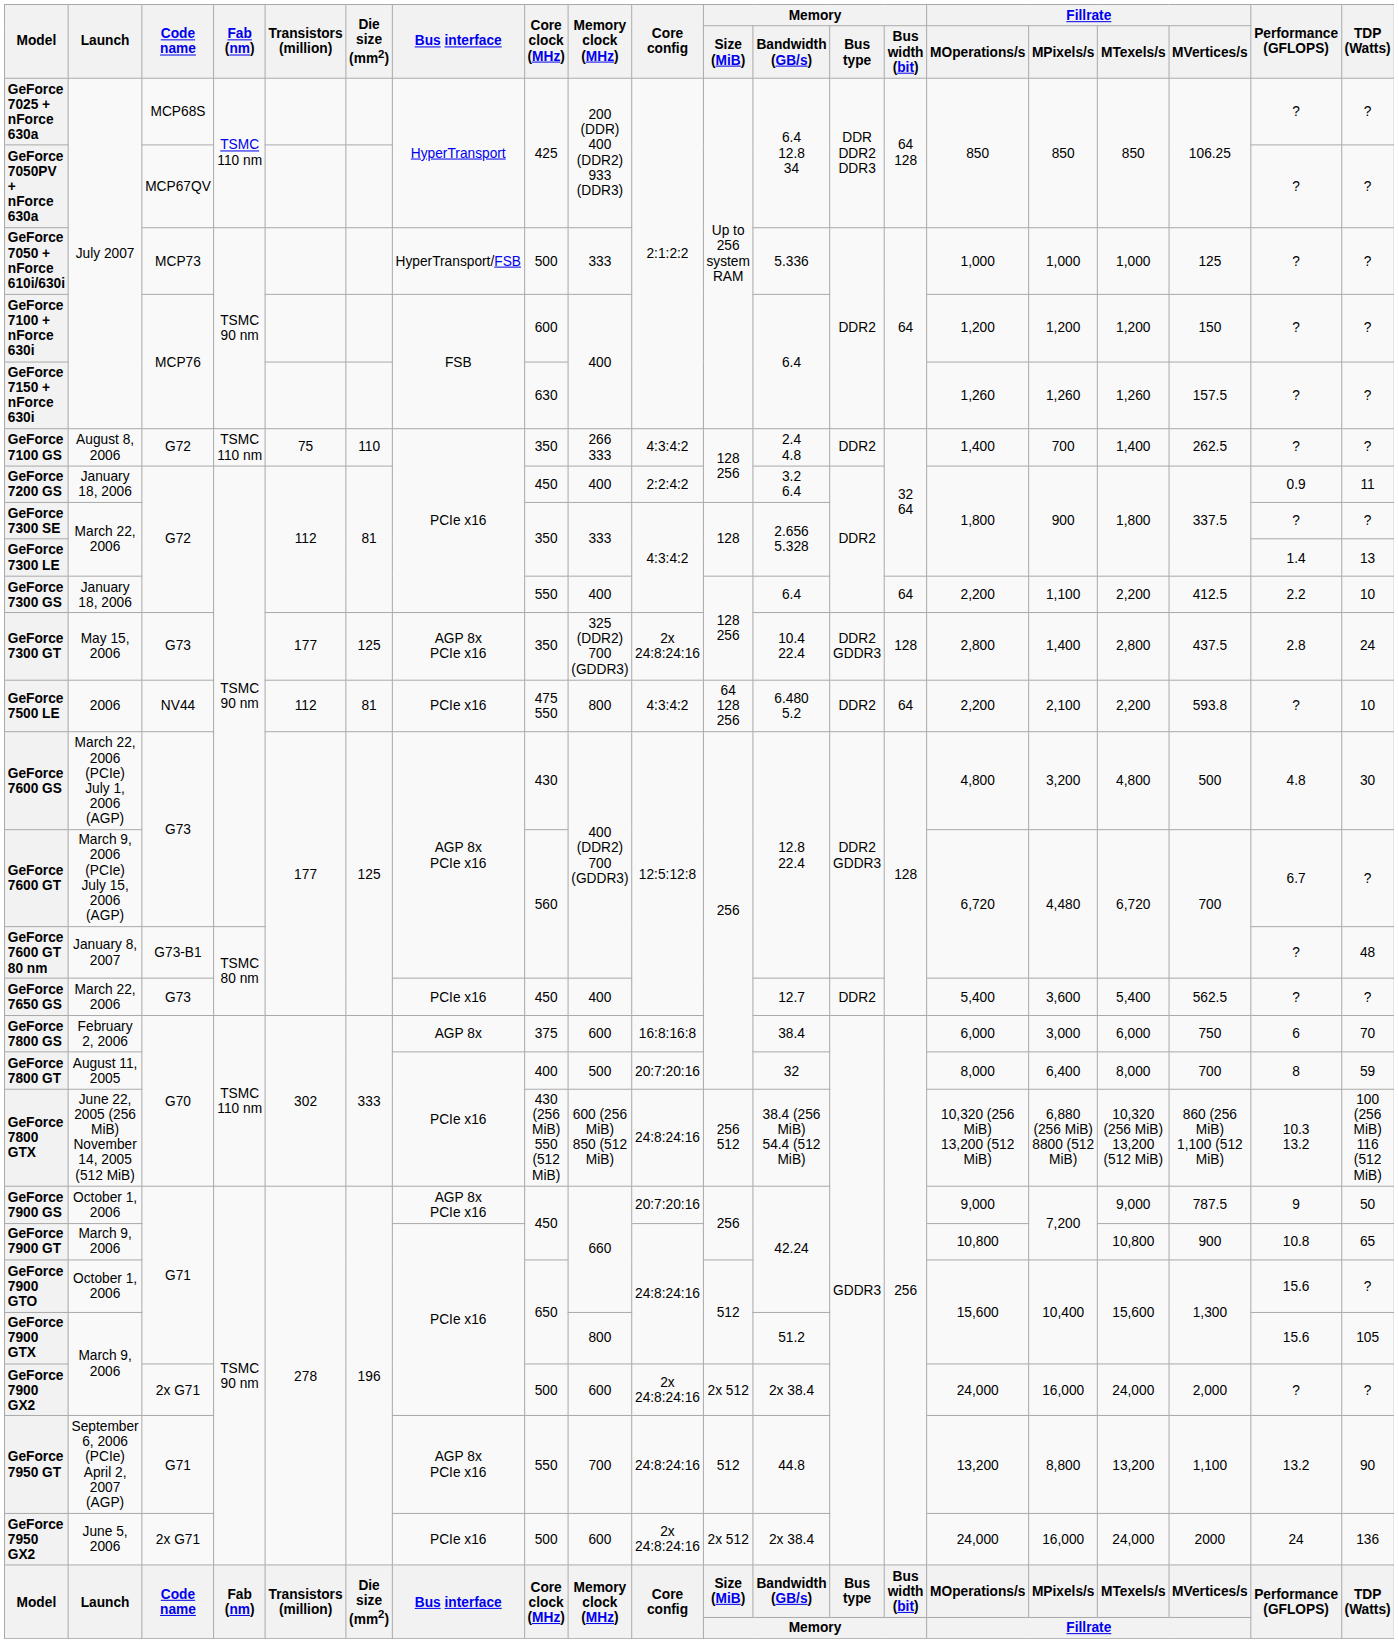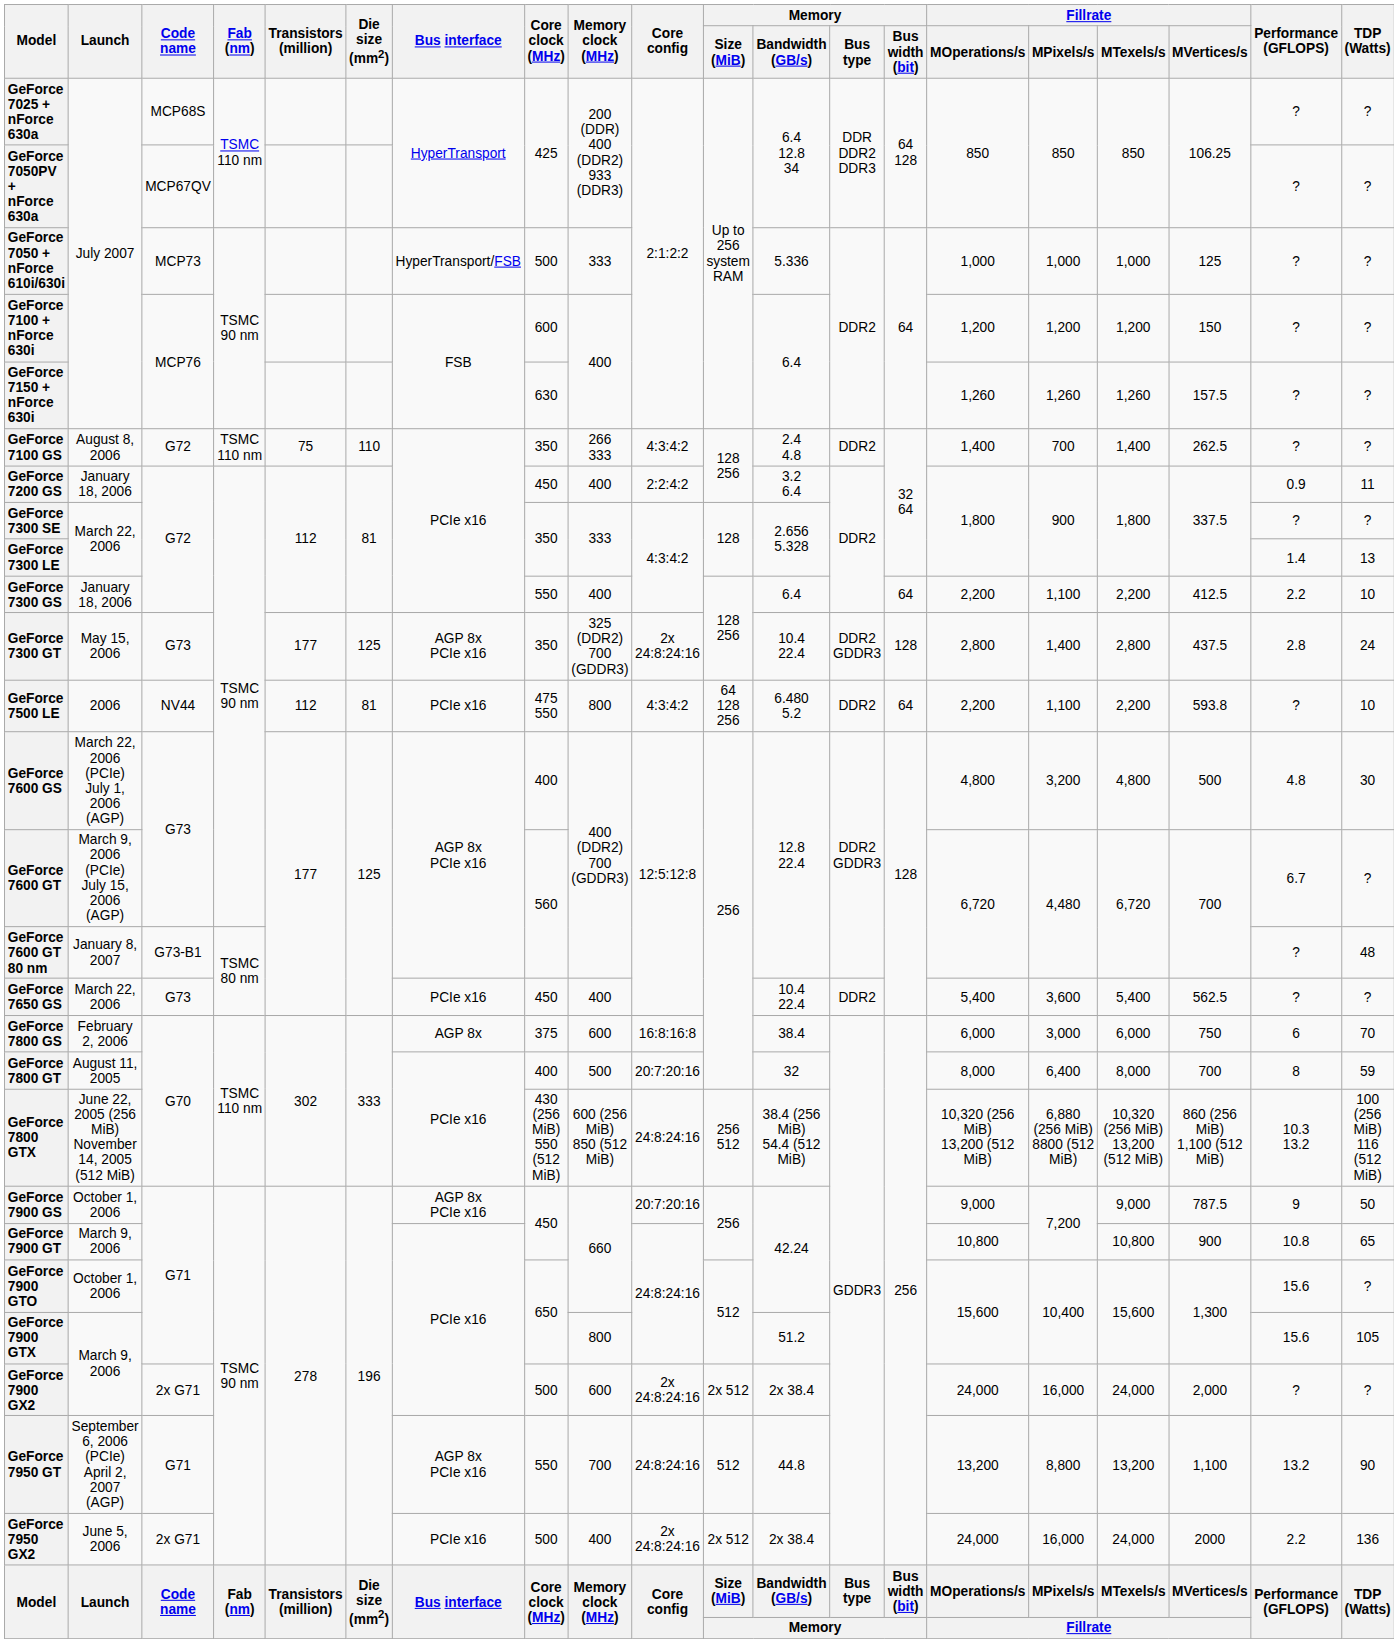GeForce 7500 LE | Fillrate / MPixels/s: 2,100 -> 1,100
GeForce 7600 GS | Core clock (MHz): 430 -> 400
GeForce 7650 GS | Memory / Bandwidth (GB/s): 12.7 -> 10.4 22.4
GeForce 7950 GX2 | Memory clock (MHz): 600 -> 400
GeForce 7950 GX2 | Performance (GFLOPS): 24 -> 2.2
